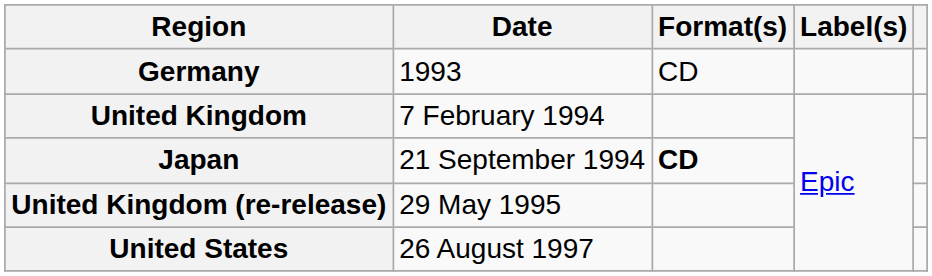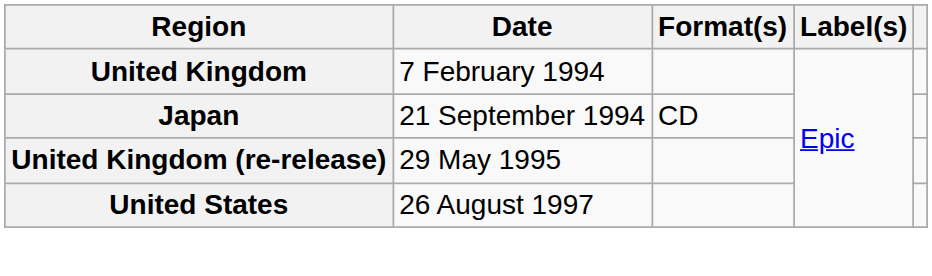- row: Germany | 1993 | CD
Japan | Format(s): bold -> normal
